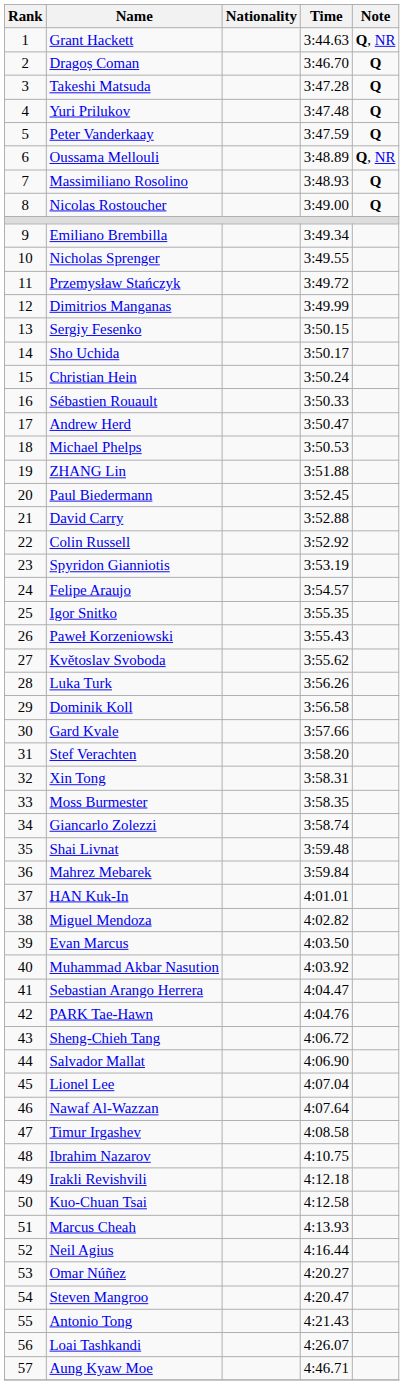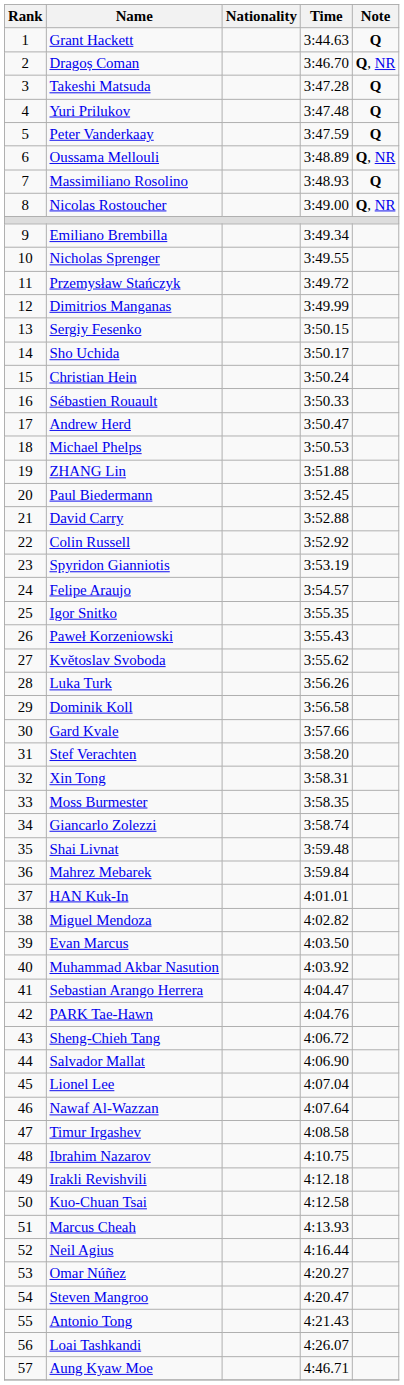Grant Hackett | Note: Q, NR -> Q
Dragoș Coman | Note: Q -> Q, NR
Nicolas Rostoucher | Note: Q -> Q, NR
